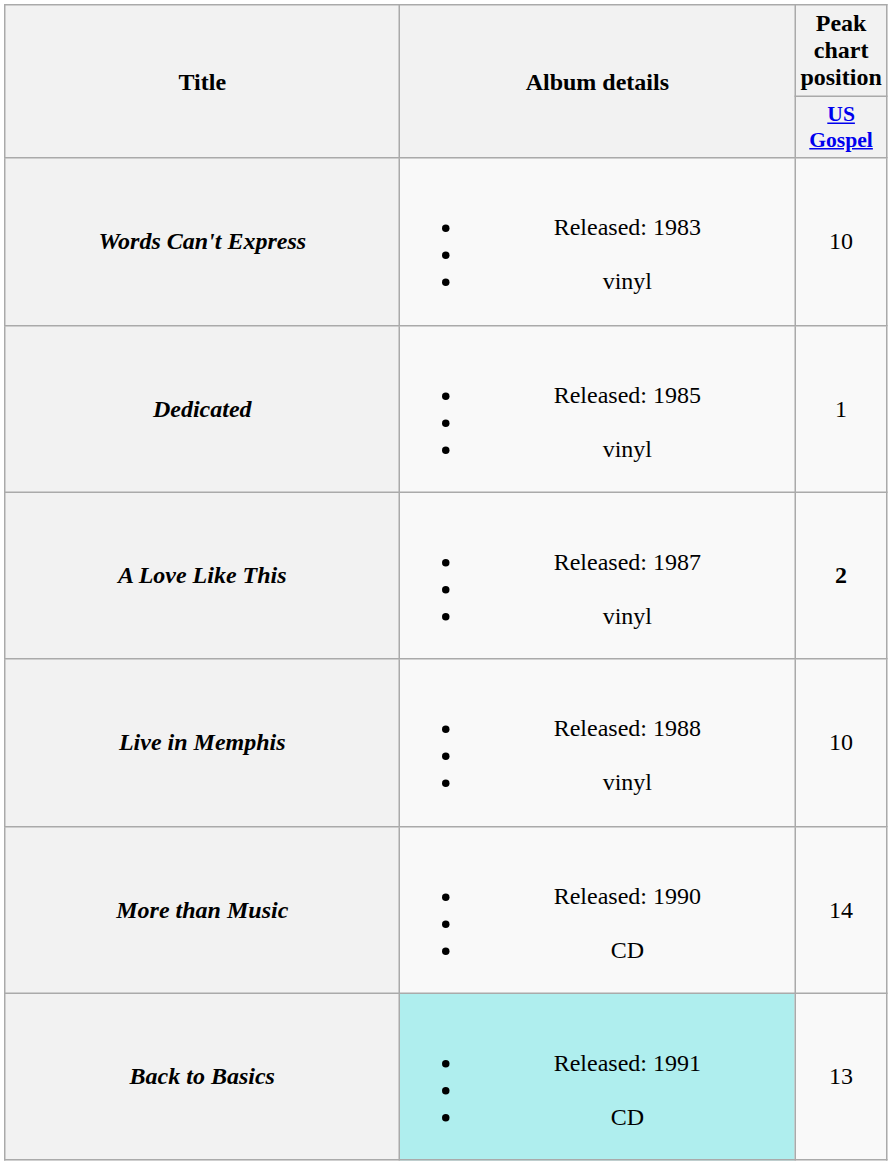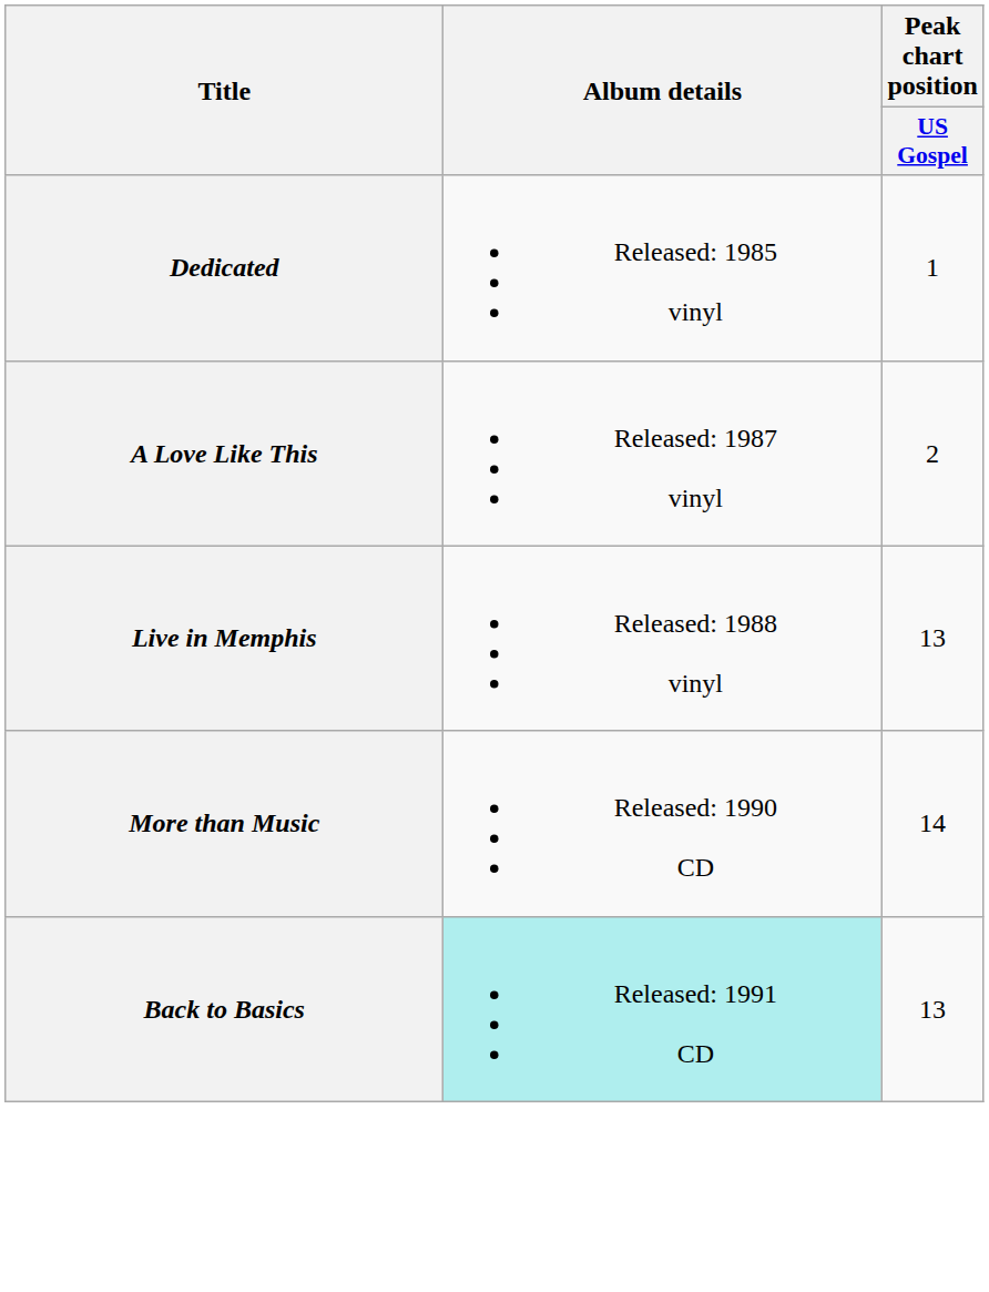- row: Words Can't Express | Released: 1983 vinyl | 10
A Love Like This | Peak chart position / US Gospel: bold -> normal
Live in Memphis | Peak chart position / US Gospel: 10 -> 13
